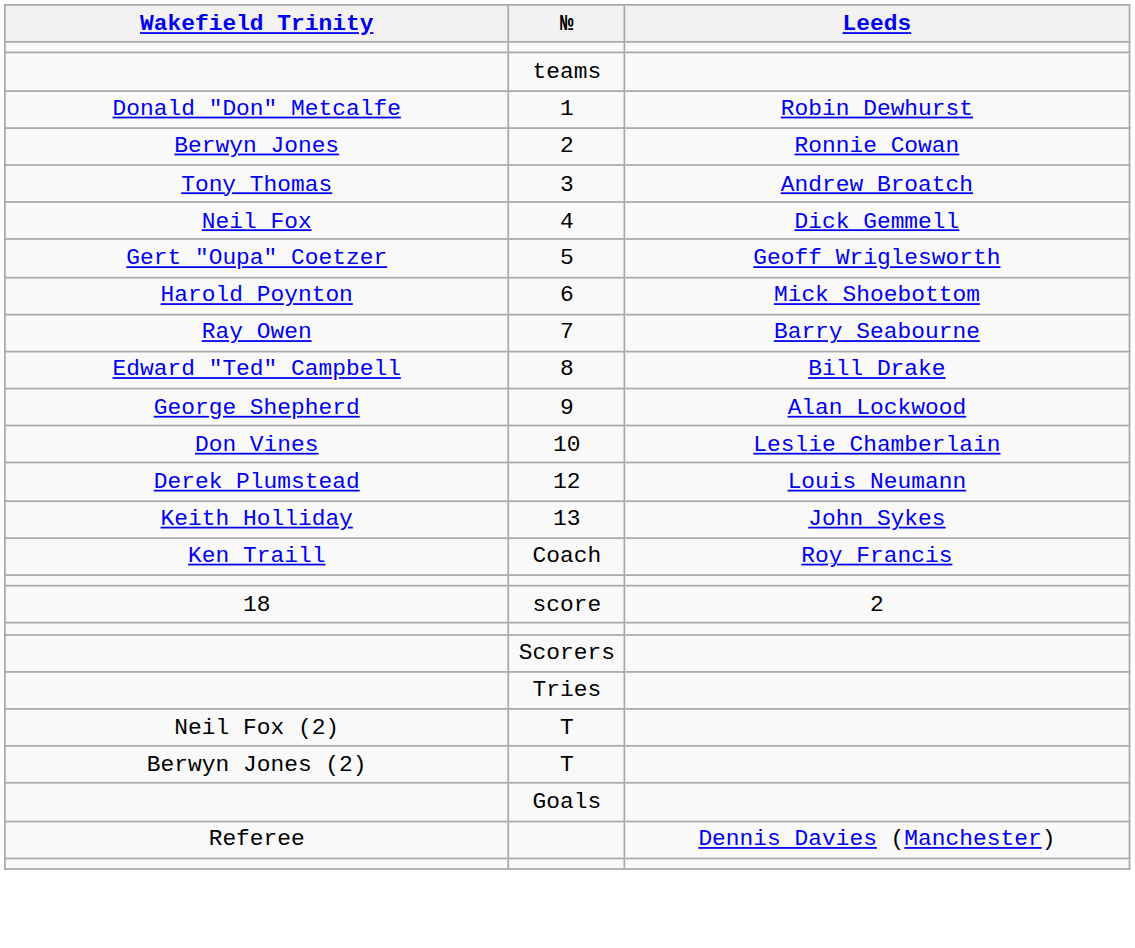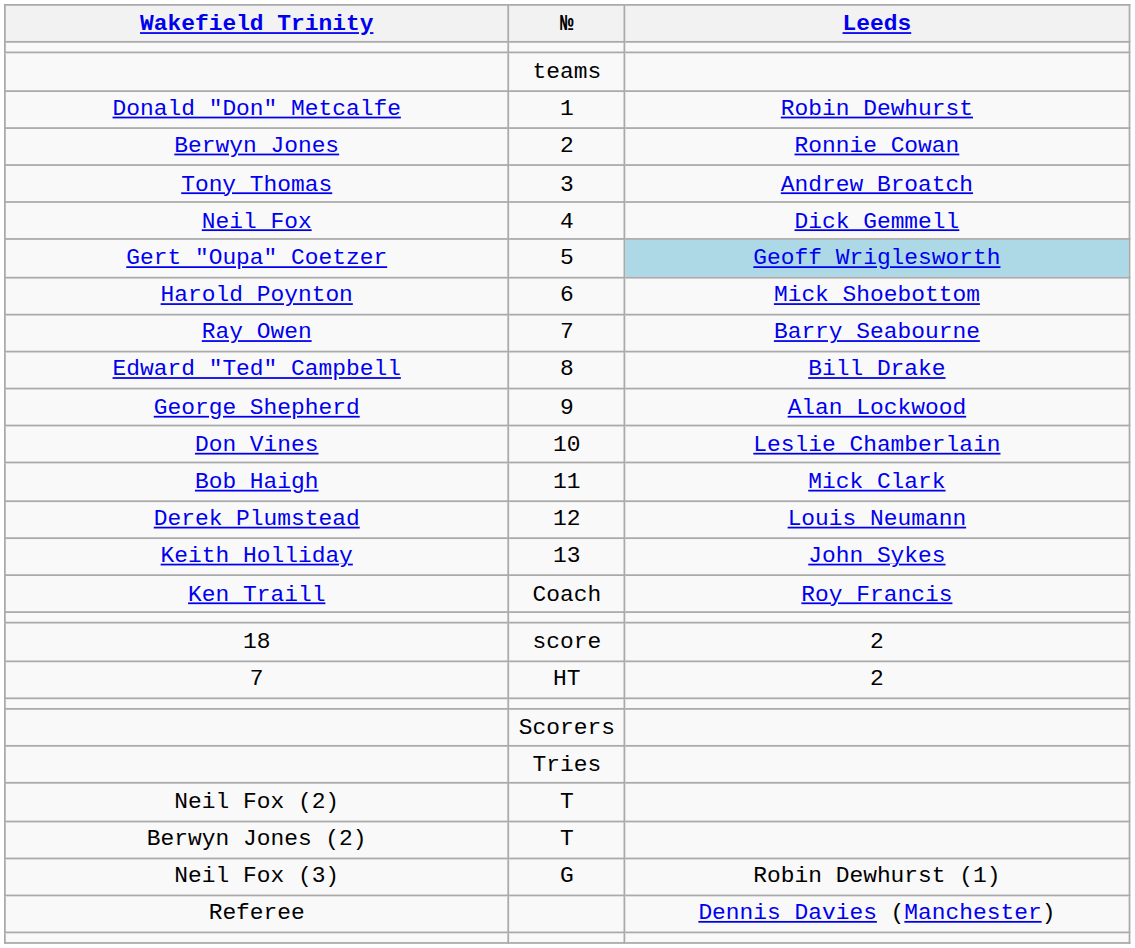5 | Leeds: no background -> lightblue background
+ row: Bob Haigh | 11 | Mick Clark
+ row: 7 | HT | 2
- row: Goals
+ row: Neil Fox (3) | G | Robin Dewhurst (1)
